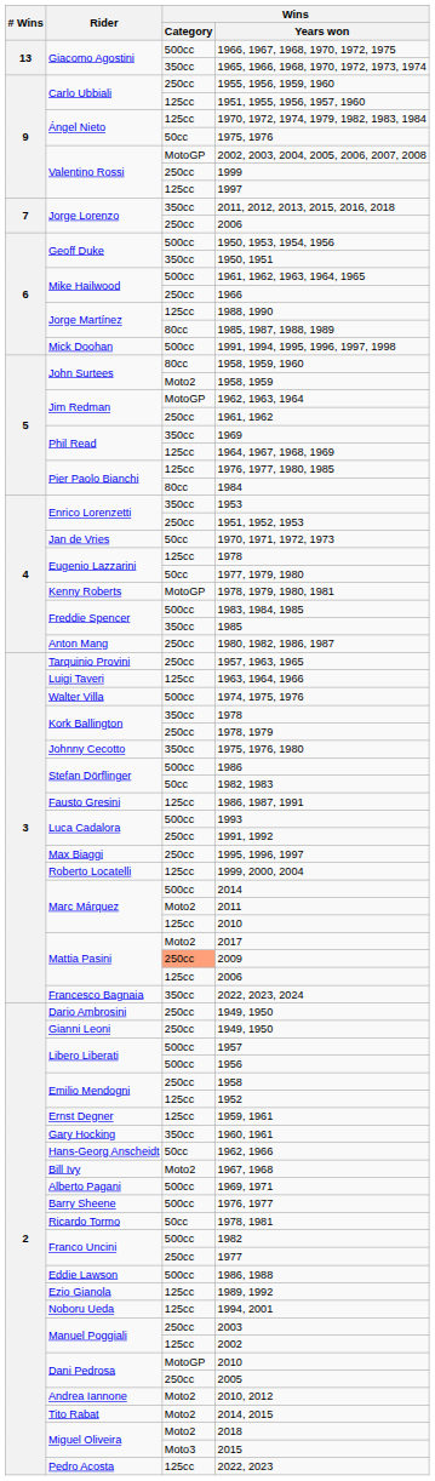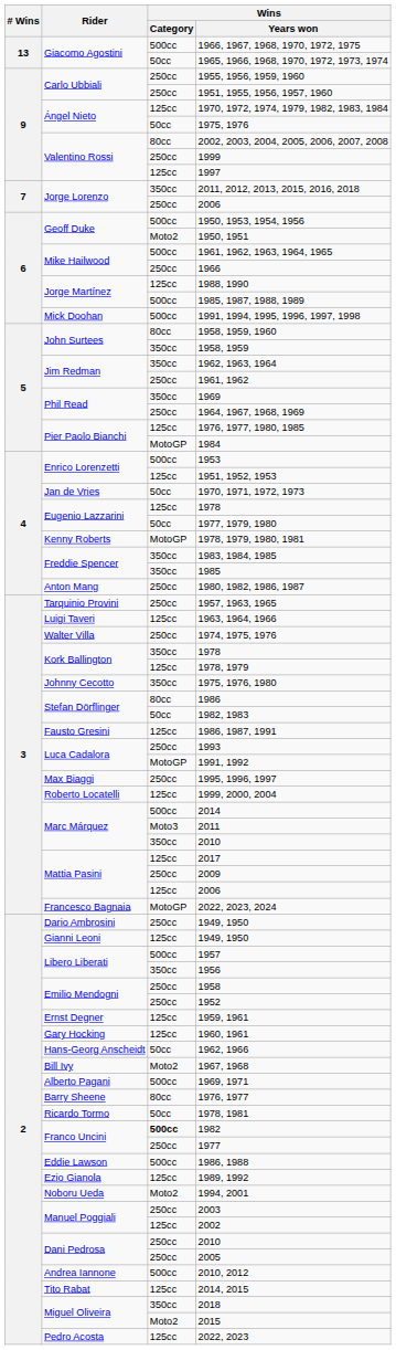1965, 1966, 1968, 1970, 1972, 1973, 1974 | Wins / Category: 350cc -> 50cc
1951, 1955, 1956, 1957, 1960 | Wins / Category: 125cc -> 250cc
2002, 2003, 2004, 2005, 2006, 2007, 2008 | Wins / Category: MotoGP -> 80cc
1950, 1951 | Wins / Category: 350cc -> Moto2
1985, 1987, 1988, 1989 | Wins / Category: 80cc -> 500cc
1958, 1959 | Wins / Category: Moto2 -> 350cc
1962, 1963, 1964 | Wins / Category: MotoGP -> 350cc
1964, 1967, 1968, 1969 | Wins / Category: 125cc -> 250cc
1984 | Wins / Category: 80cc -> MotoGP
1953 | Wins / Category: 350cc -> 500cc
1951, 1952, 1953 | Wins / Category: 250cc -> 125cc
1983, 1984, 1985 | Wins / Category: 500cc -> 350cc
1974, 1975, 1976 | Wins / Category: 500cc -> 250cc
1978, 1979 | Wins / Category: 250cc -> 125cc
1986 | Wins / Category: 500cc -> 80cc
1993 | Wins / Category: 500cc -> 250cc
1991, 1992 | Wins / Category: 250cc -> MotoGP
2011 | Wins / Category: Moto2 -> Moto3
Marc Márquez / 2010 | Wins / Category: 125cc -> 350cc
2017 | Wins / Category: Moto2 -> 125cc
2009 | Wins / Category: lightsalmon background -> no background
2022, 2023, 2024 | Wins / Category: 350cc -> MotoGP
Gianni Leoni / 1949, 1950 | Wins / Category: 250cc -> 125cc
1956 | Wins / Category: 500cc -> 350cc
1952 | Wins / Category: 125cc -> 250cc
1960, 1961 | Wins / Category: 350cc -> 125cc
1976, 1977 | Wins / Category: 500cc -> 80cc
1982 | Wins / Category: normal -> bold
1994, 2001 | Wins / Category: 125cc -> Moto2
Dani Pedrosa / 2010 | Wins / Category: MotoGP -> 250cc
2010, 2012 | Wins / Category: Moto2 -> 500cc
2014, 2015 | Wins / Category: Moto2 -> 125cc
2018 | Wins / Category: Moto2 -> 350cc
2015 | Wins / Category: Moto3 -> Moto2
